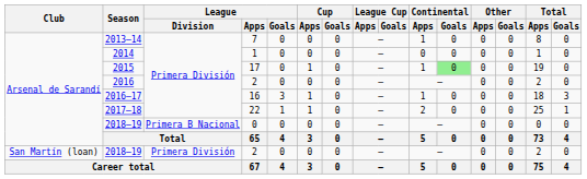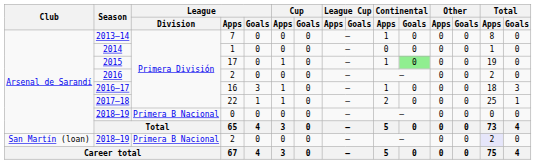2018–19 / 2 | League / Division: Primera División -> Primera B Nacional
2018–19 / 2 | Total / Apps: no background -> lavender background
